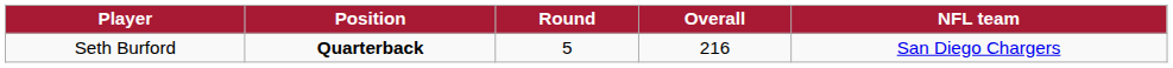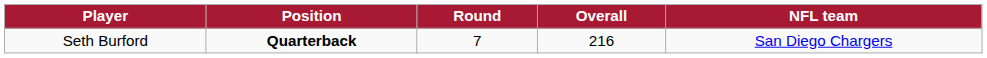Seth Burford | Round: 5 -> 7
